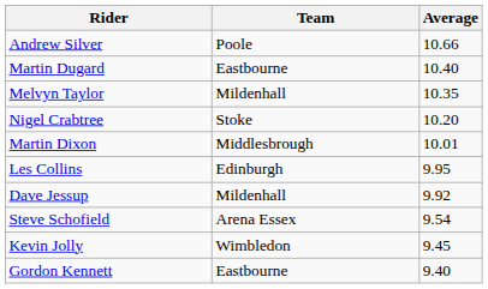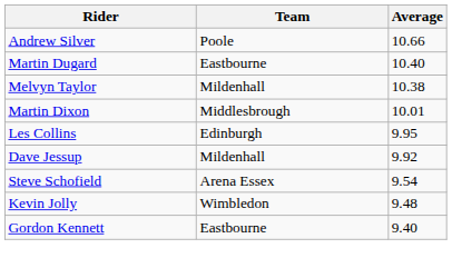Melvyn Taylor | Average: 10.35 -> 10.38
- row: Nigel Crabtree | Stoke | 10.20
Kevin Jolly | Average: 9.45 -> 9.48
